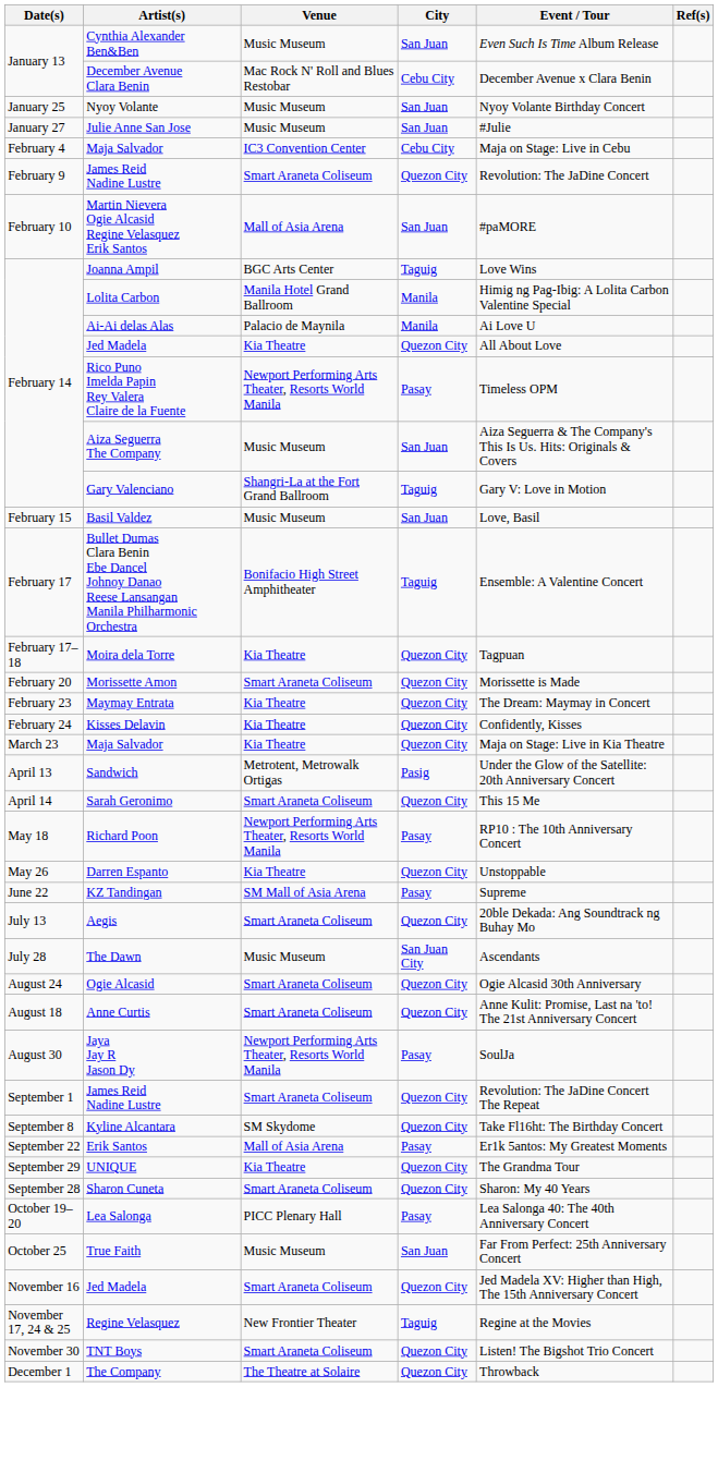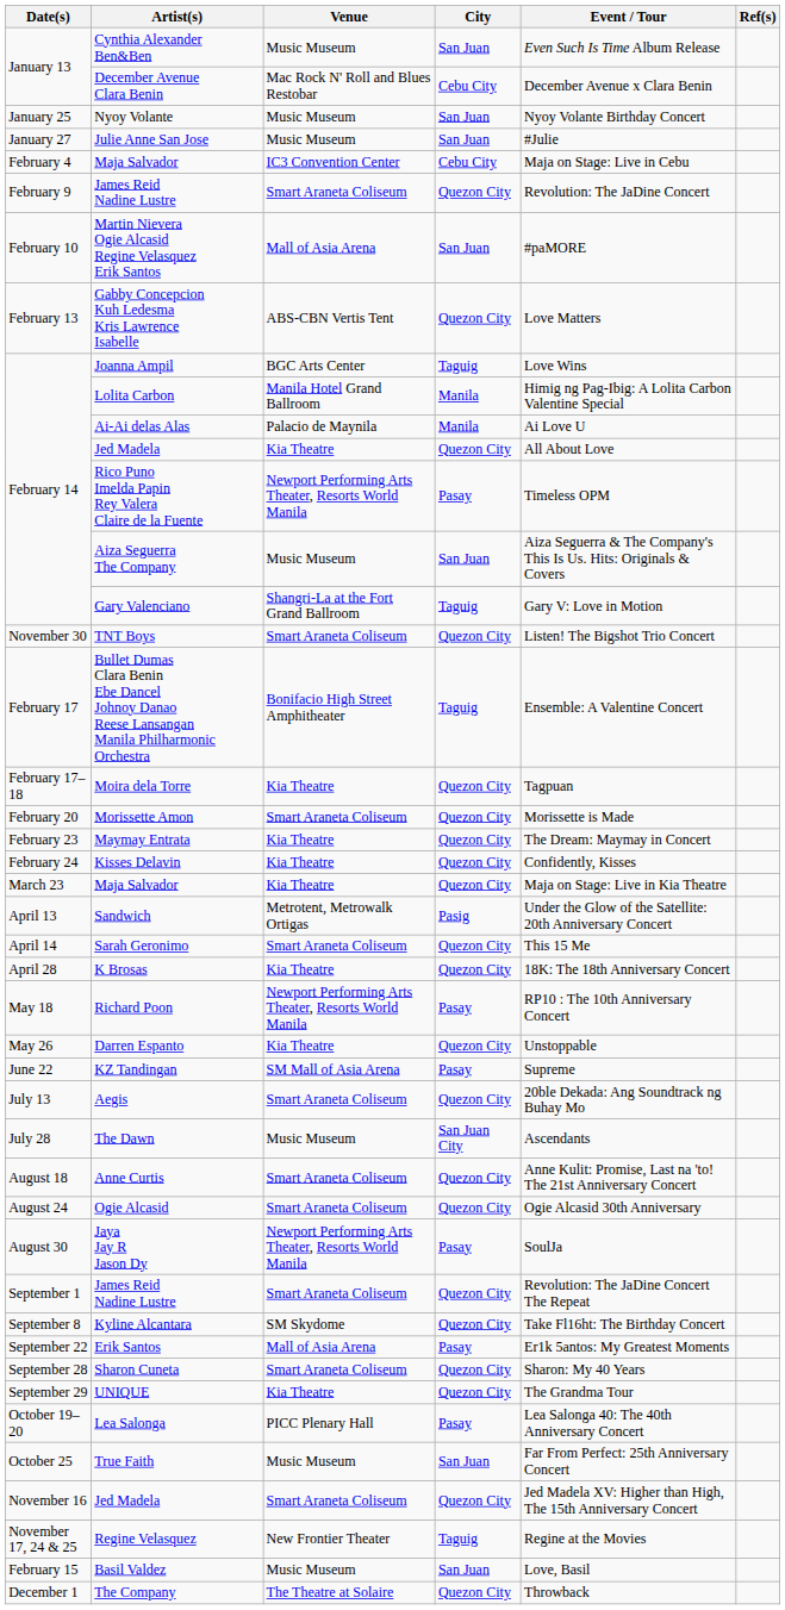+ row: February 13 | Gabby Concepcion Kuh Ledesma Kris Lawrence Isabelle | ABS-CBN Vertis Tent | Quezon City | Love Matters
rows swapped: Basil Valdez <-> TNT Boys
+ row: April 28 | K Brosas | Kia Theatre | Quezon City | 18K: The 18th Anniversary Concert
rows swapped: Anne Curtis <-> Ogie Alcasid
rows swapped: Sharon Cuneta <-> UNIQUE
